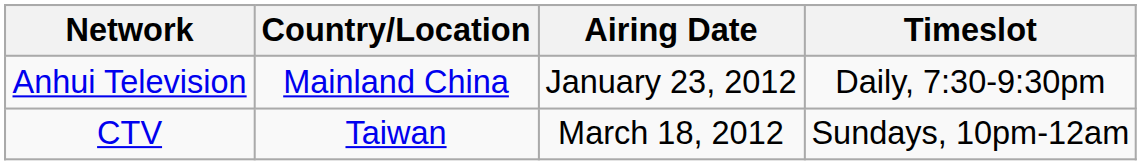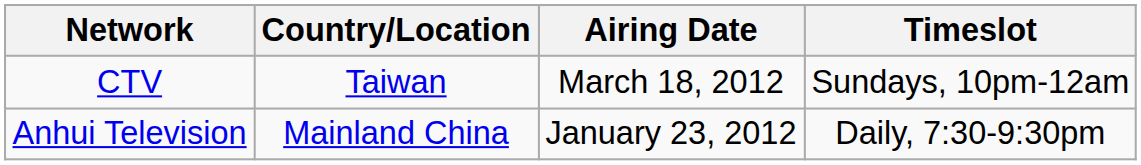rows swapped: Anhui Television <-> CTV
